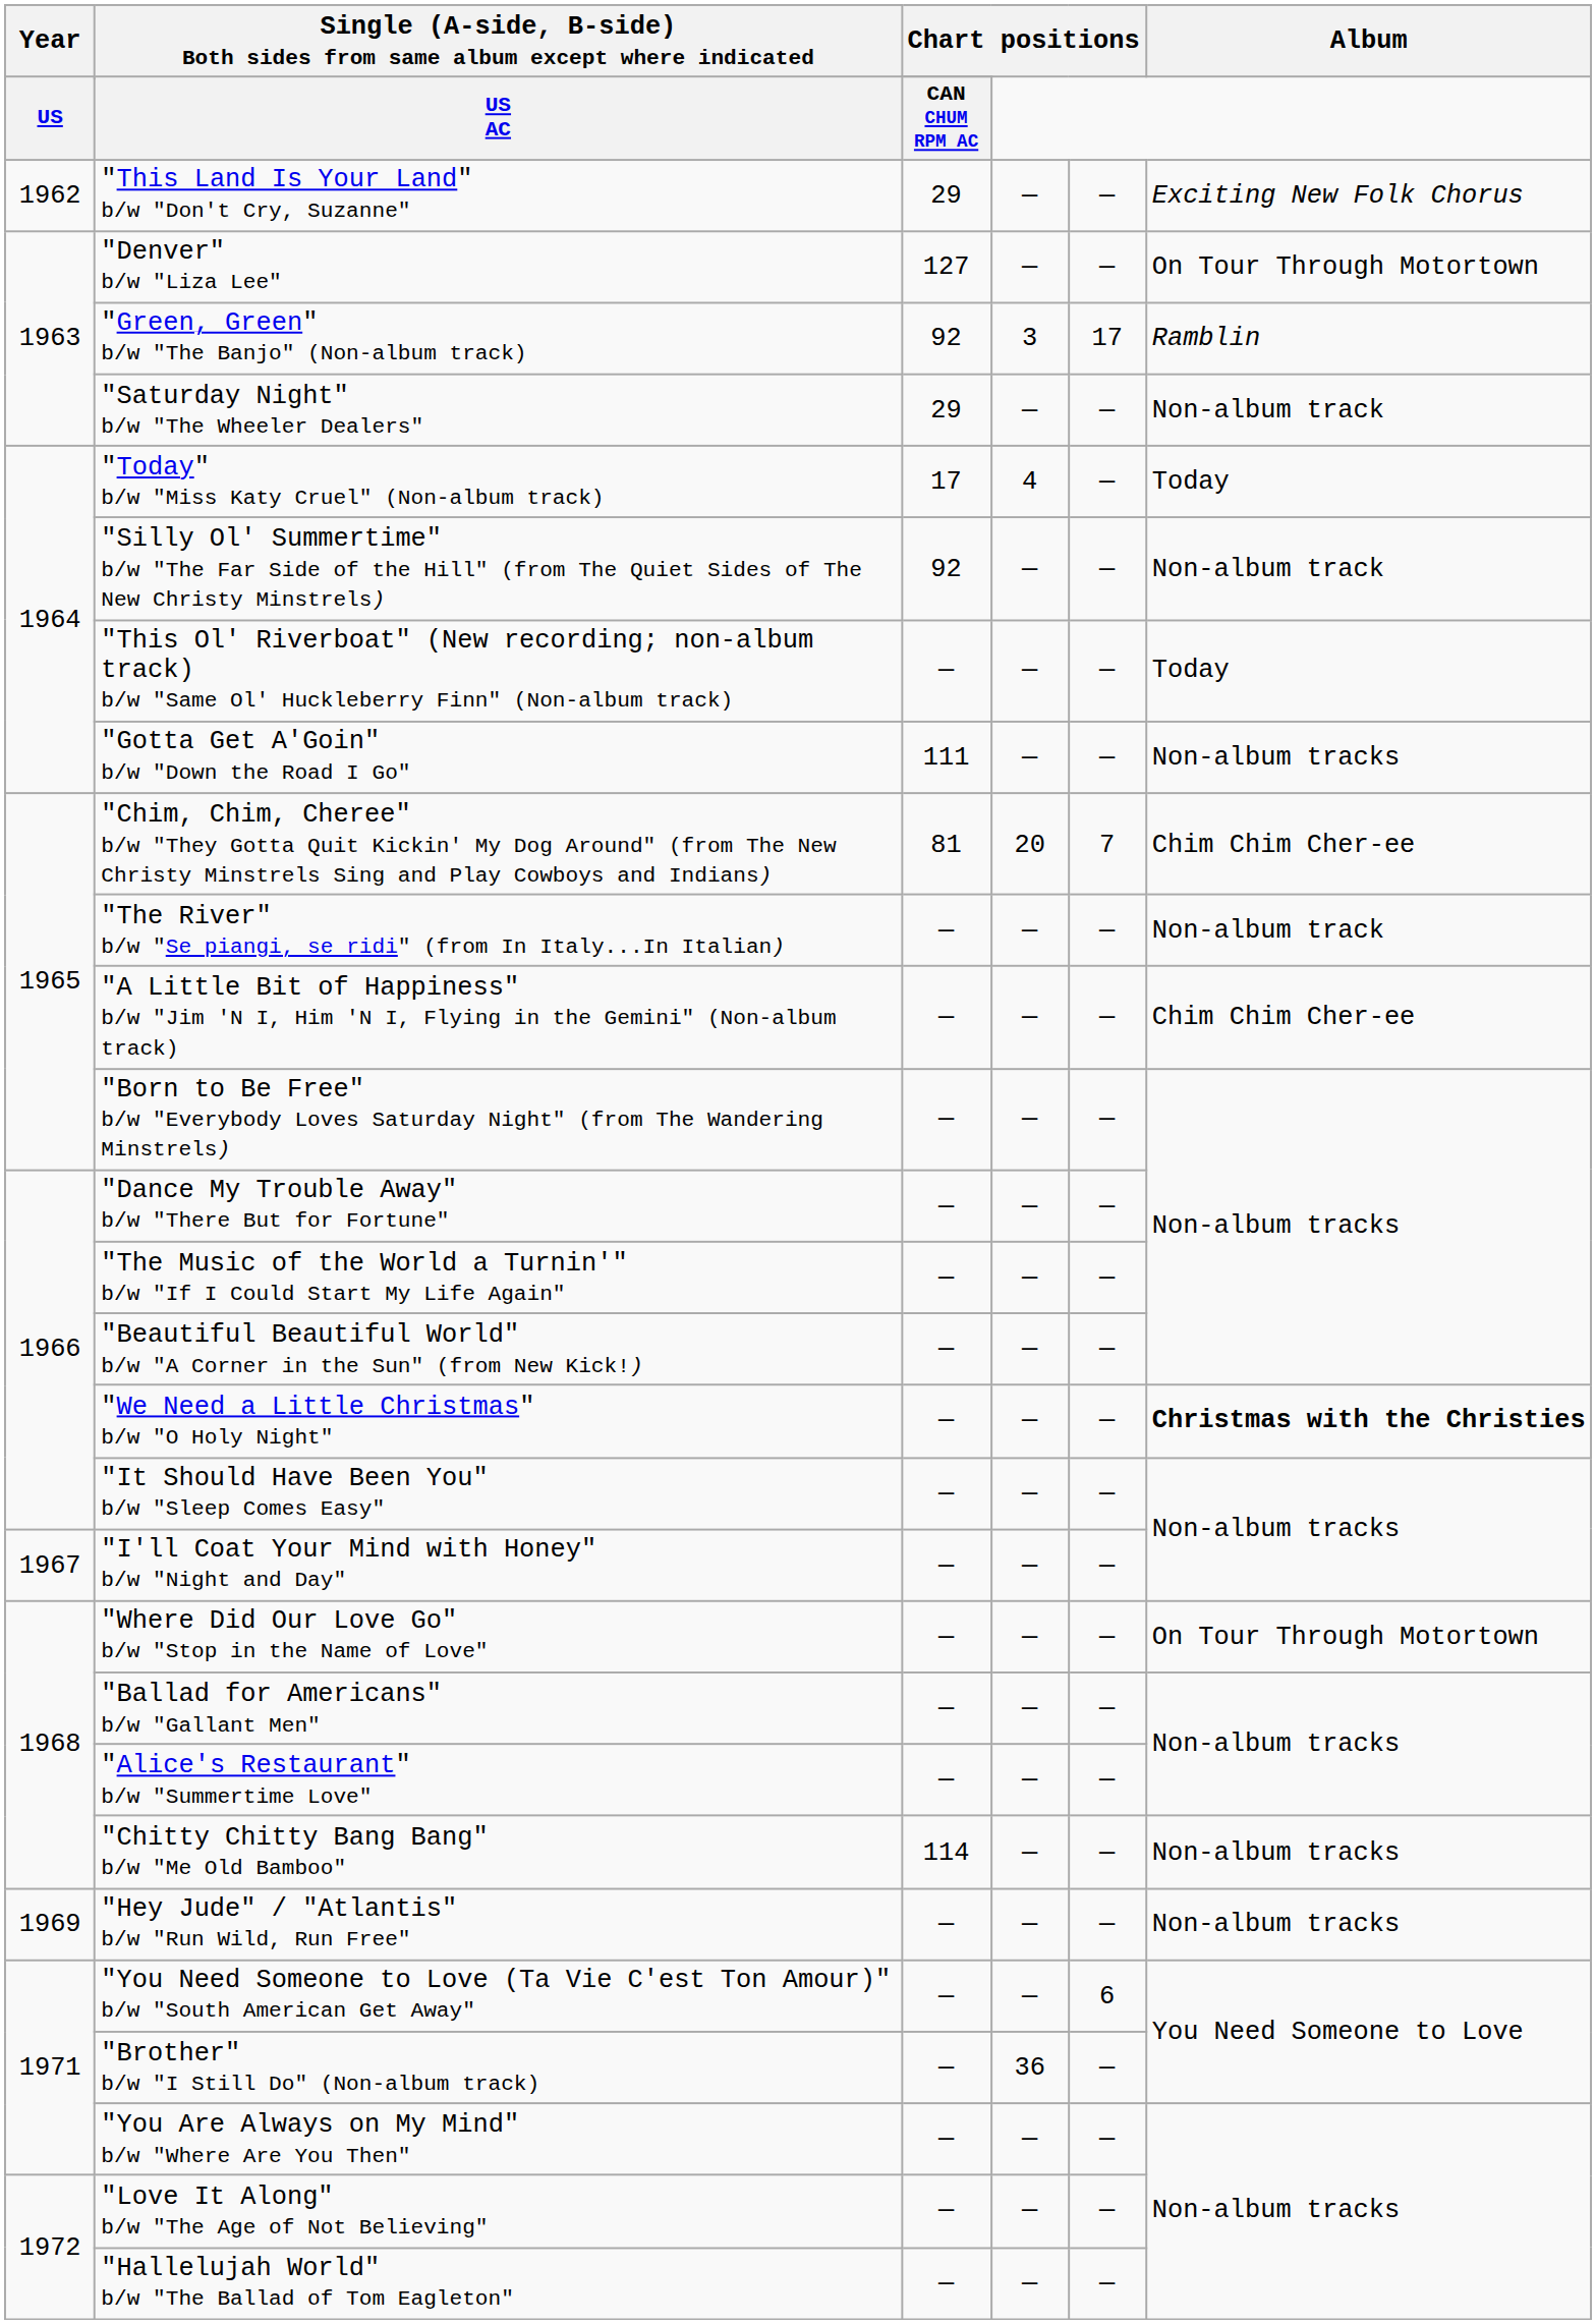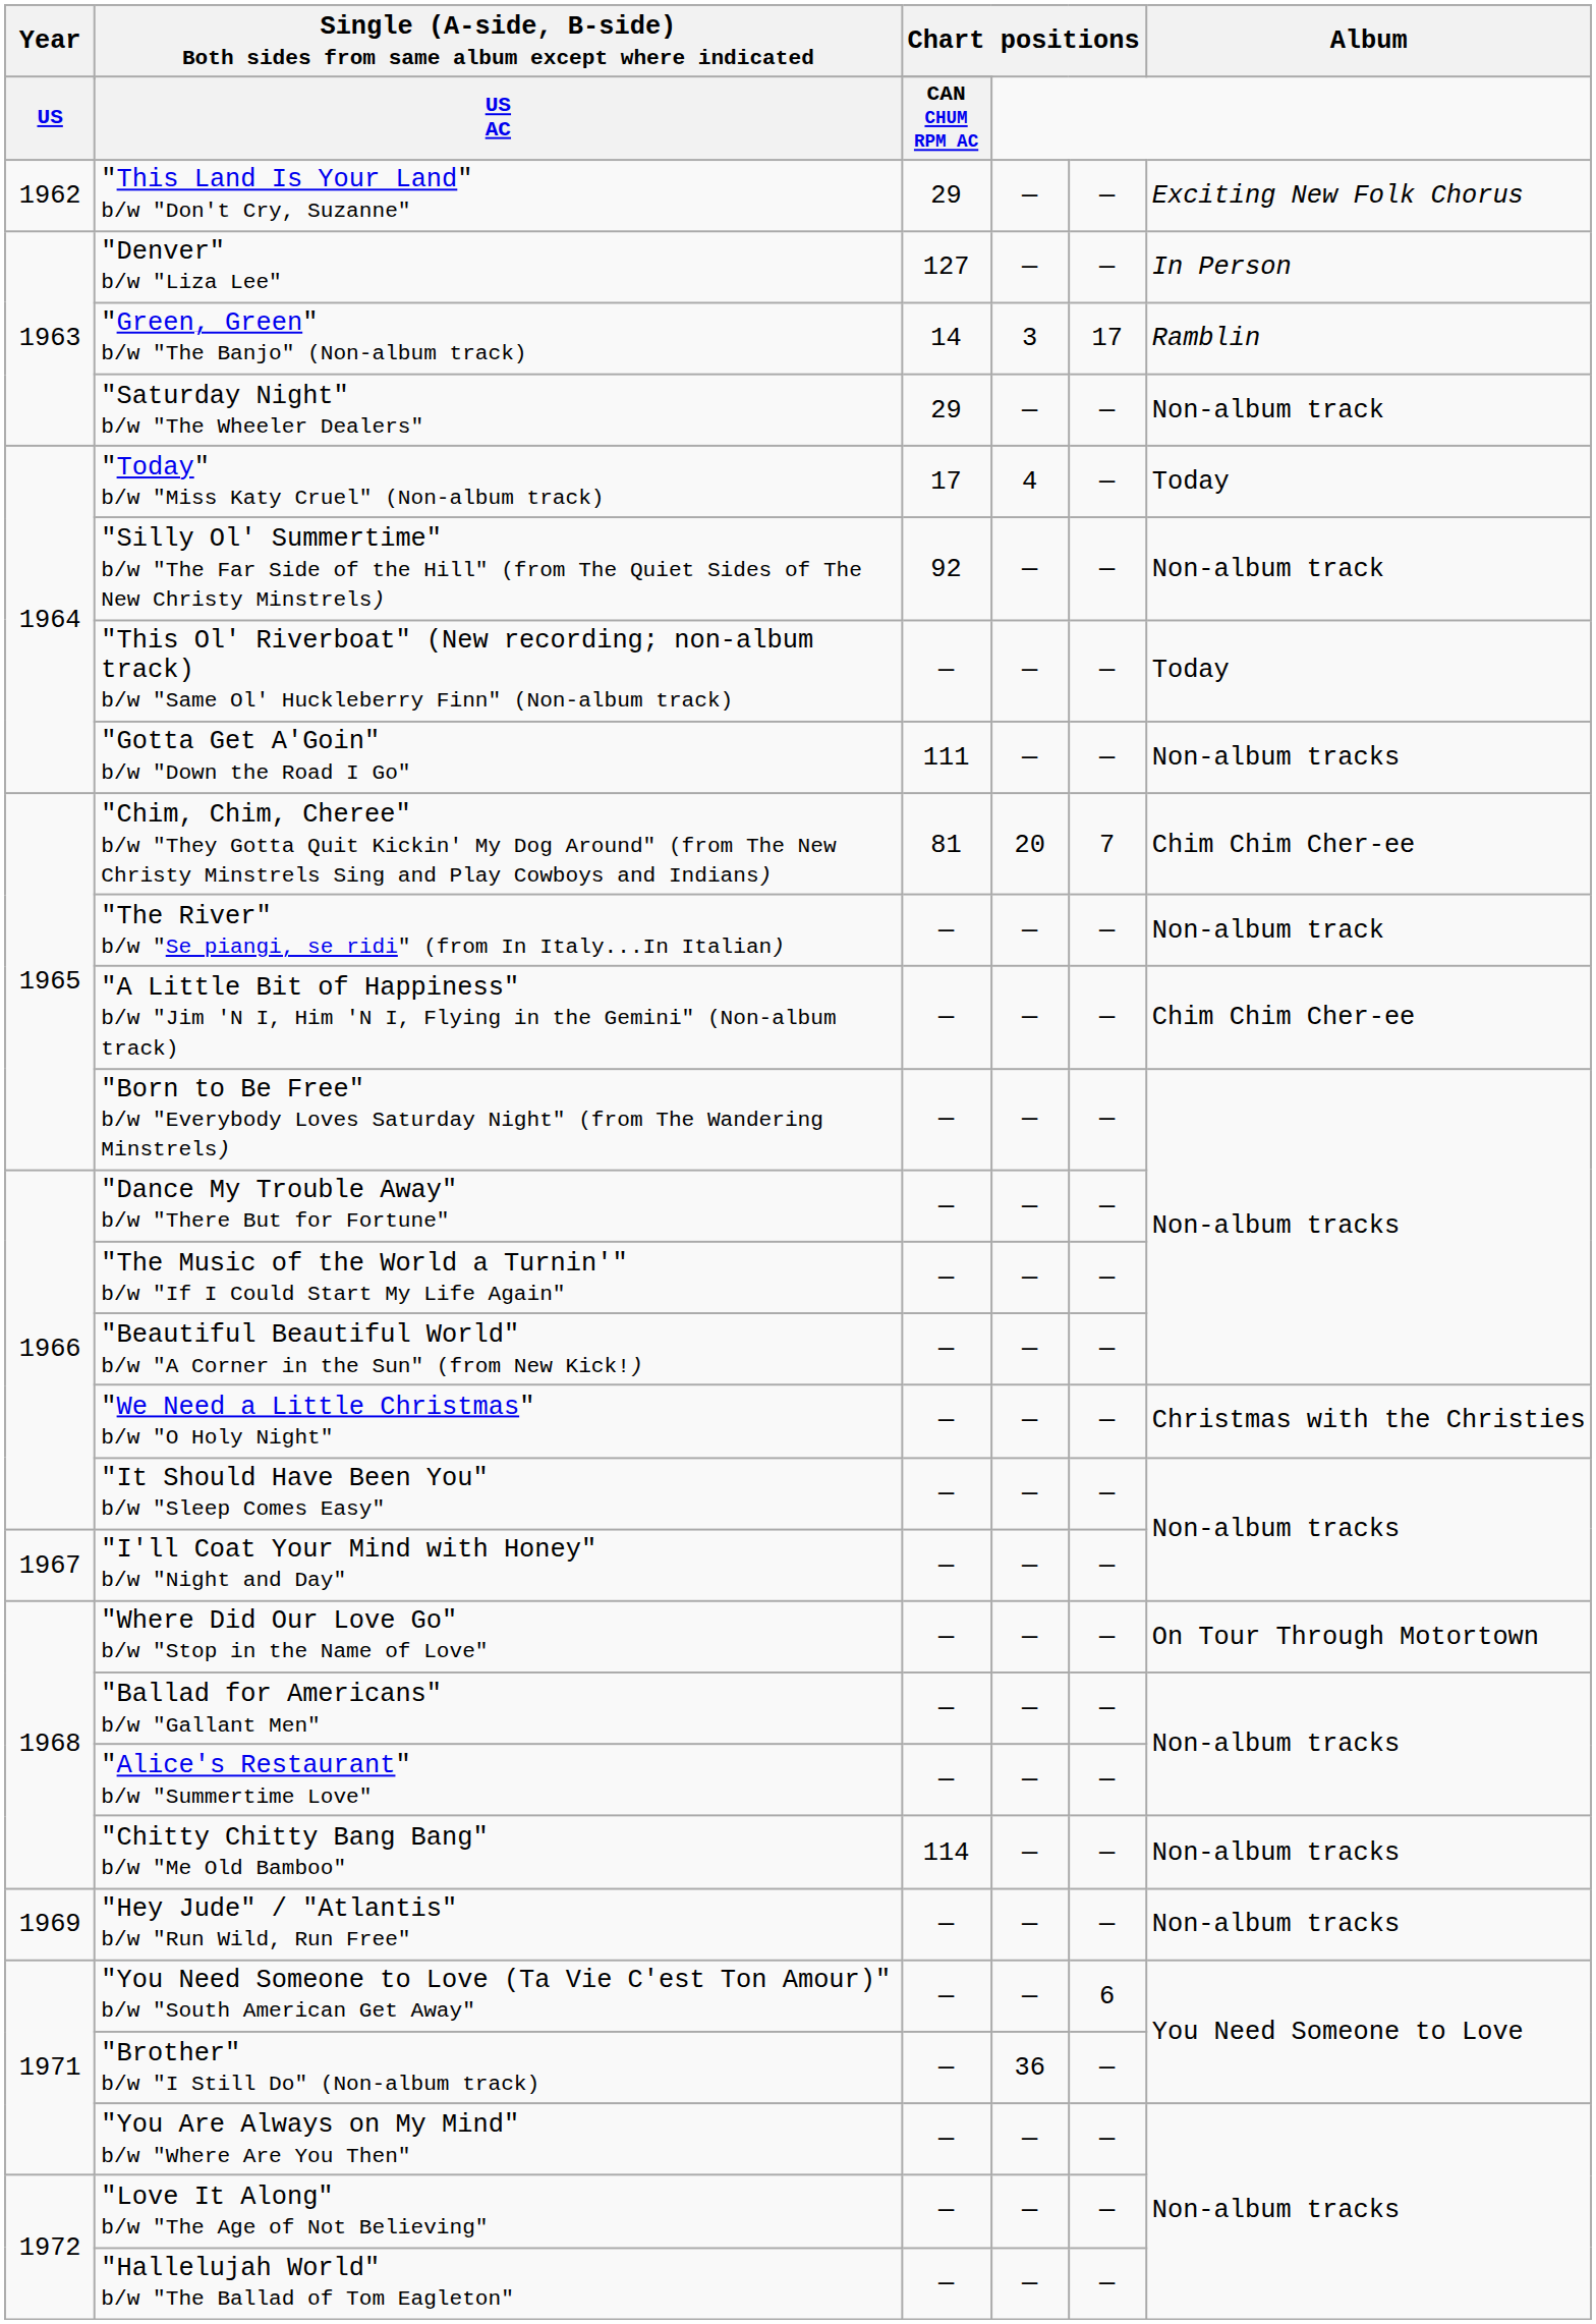"Denver" b/w "Liza Lee" | Album: On Tour Through Motortown -> In Person
"Green, Green" b/w "The Banjo" (Non-album track) | column 3: 92 -> 14
"We Need a Little Christmas" b/w "O Holy Night" | Album: bold -> normal
